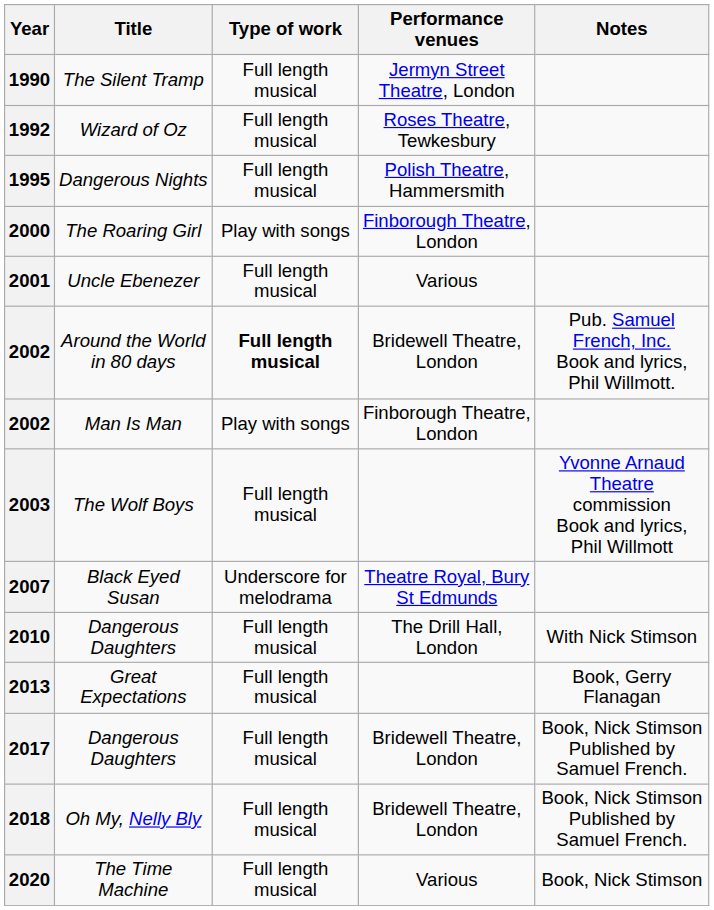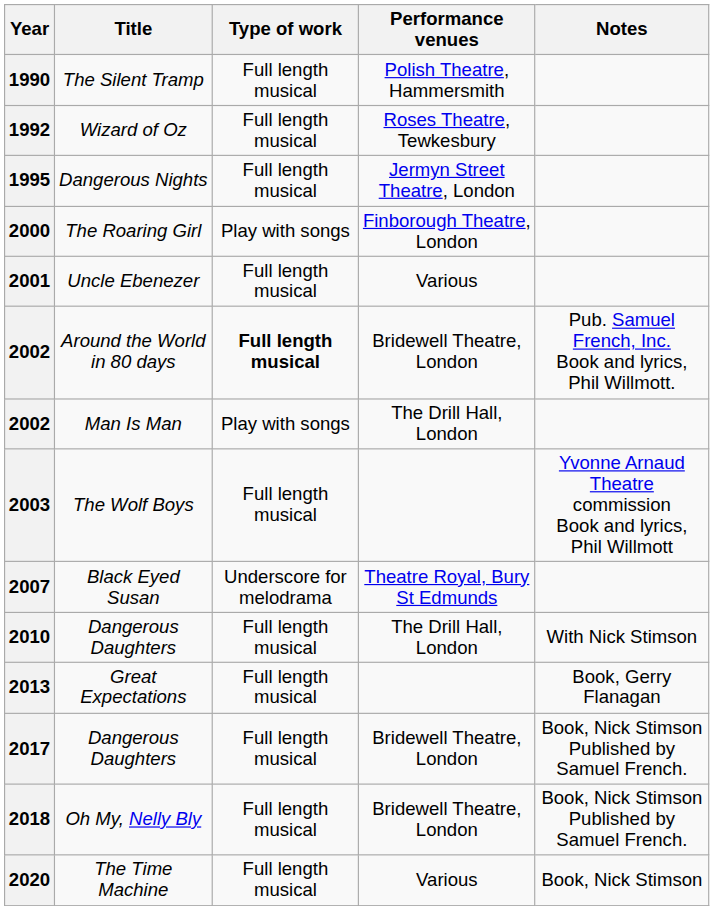1990 | Performance venues: Jermyn Street Theatre, London -> Polish Theatre, Hammersmith
1995 | Performance venues: Polish Theatre, Hammersmith -> Jermyn Street Theatre, London
2002 / Man Is Man | Performance venues: Finborough Theatre, London -> The Drill Hall, London
